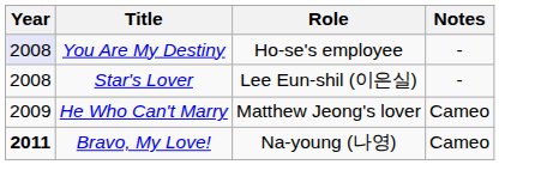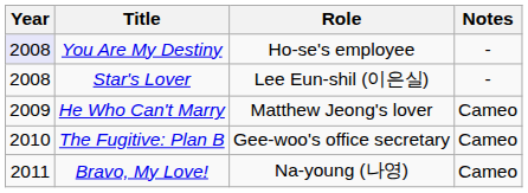+ row: 2010 | The Fugitive: Plan B | Gee-woo's office secretary | Cameo
Bravo, My Love! | Year: bold -> normal
